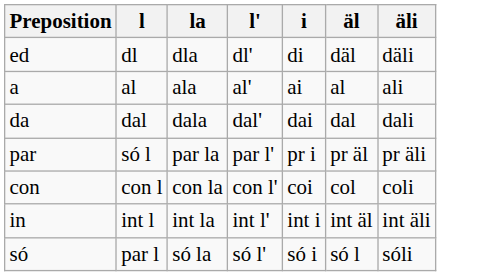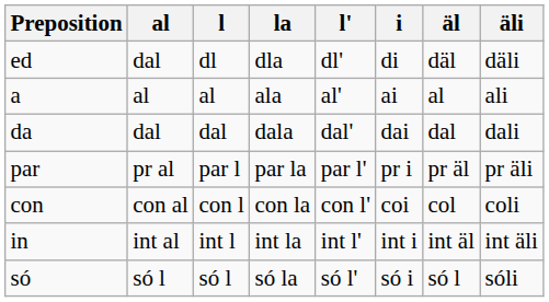+ column: al | dal | al | dal | pr al | con al | int al | só l
par | l: só l -> par l
só | l: par l -> só l
